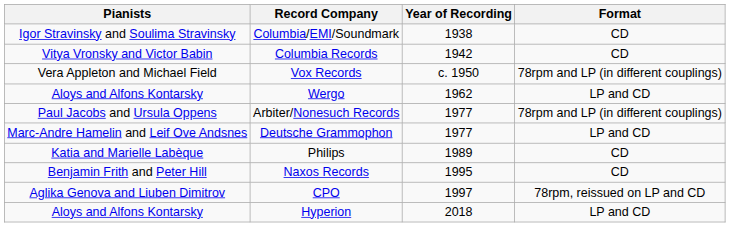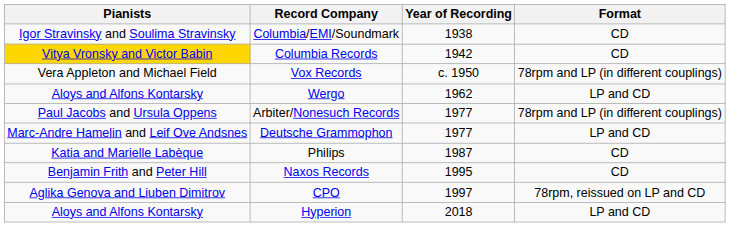Columbia Records | Pianists: no background -> gold background
Philips | Year of Recording: 1989 -> 1987
